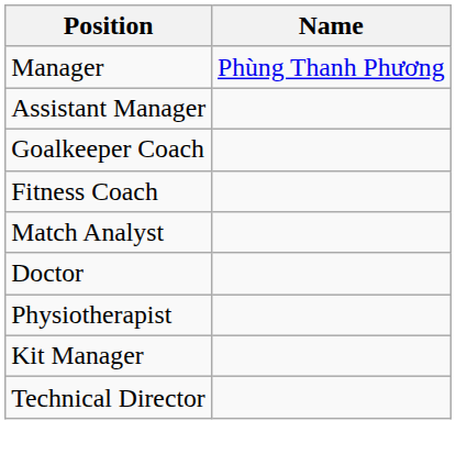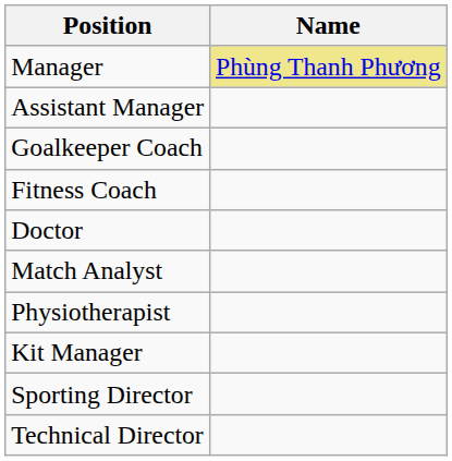Manager | Name: no background -> khaki background
rows swapped: Match Analyst <-> Doctor
+ row: Sporting Director
